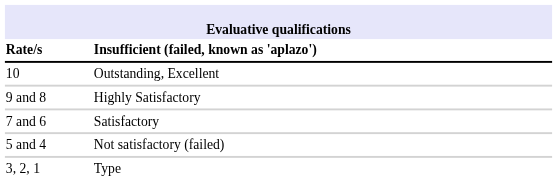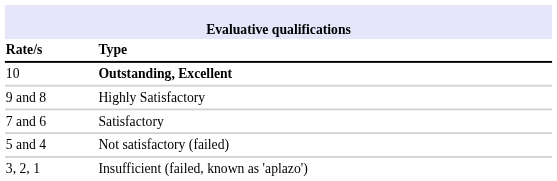Rate/s | column 2: Insufficient (failed, known as 'aplazo') -> Type
10 | column 2: normal -> bold
3, 2, 1 | column 2: Type -> Insufficient (failed, known as 'aplazo')
